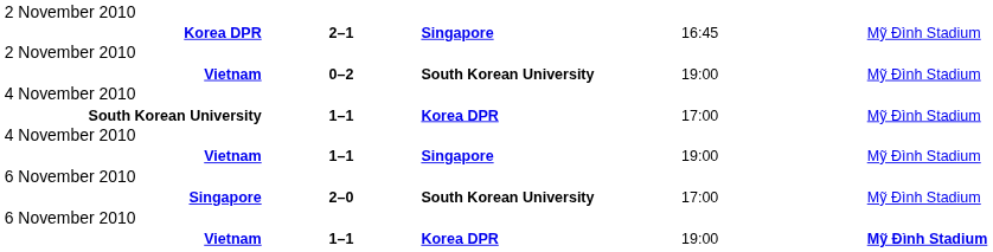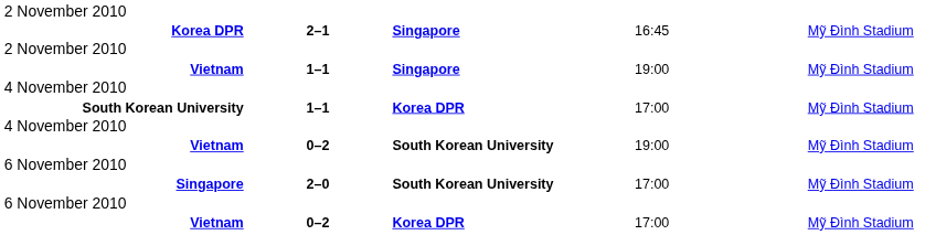rows swapped: Vietnam / South Korean University <-> Vietnam / Singapore
Vietnam / Korea DPR | column 2: 1–1 -> 0–2
Vietnam / Korea DPR | column 4: 19:00 -> 17:00
Vietnam / Korea DPR | column 5: bold -> normal
